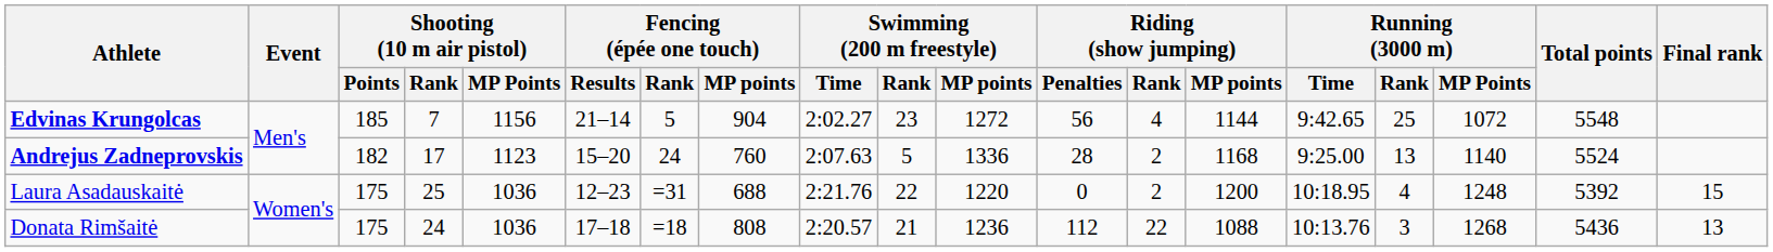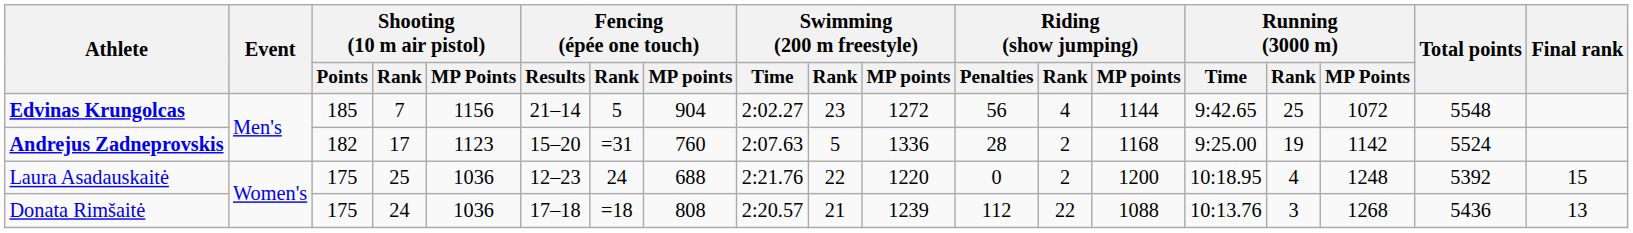Andrejus Zadneprovskis | Fencing (épée one touch) / Rank: 24 -> =31
Andrejus Zadneprovskis | Running (3000 m) / Rank: 13 -> 19
Andrejus Zadneprovskis | Running (3000 m) / MP Points: 1140 -> 1142
Laura Asadauskaitė | Fencing (épée one touch) / Rank: =31 -> 24
Donata Rimšaitė | Swimming (200 m freestyle) / MP points: 1236 -> 1239
